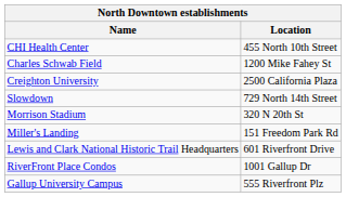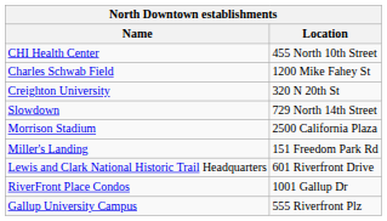Creighton University | Location: 2500 California Plaza -> 320 N 20th St
Morrison Stadium | Location: 320 N 20th St -> 2500 California Plaza
